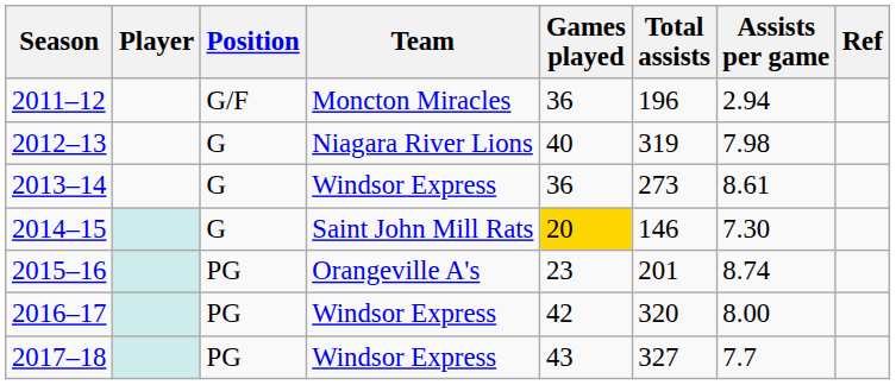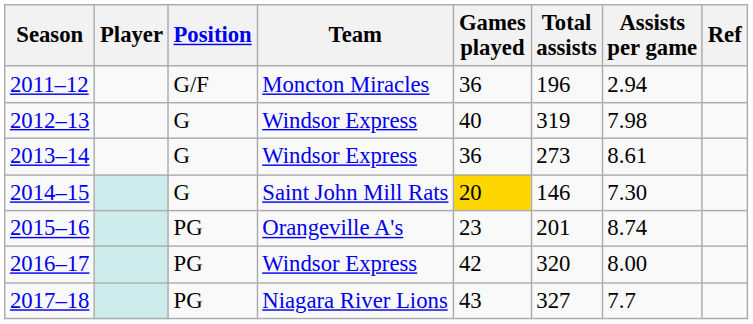2012–13 | Team: Niagara River Lions -> Windsor Express
2017–18 | Team: Windsor Express -> Niagara River Lions
